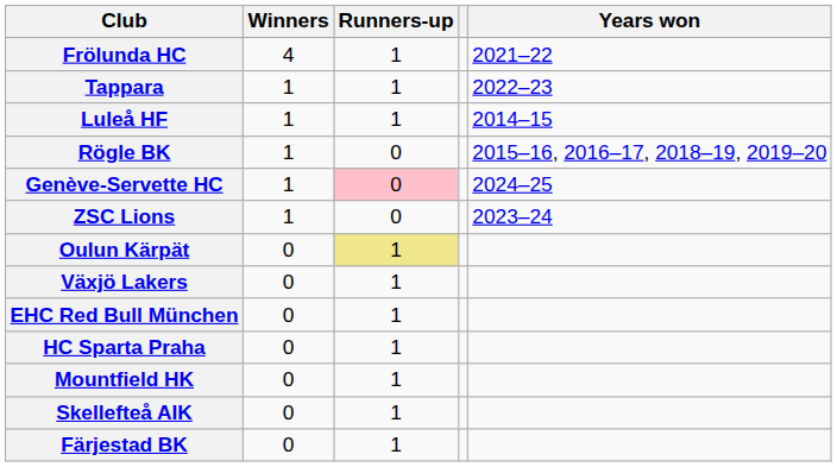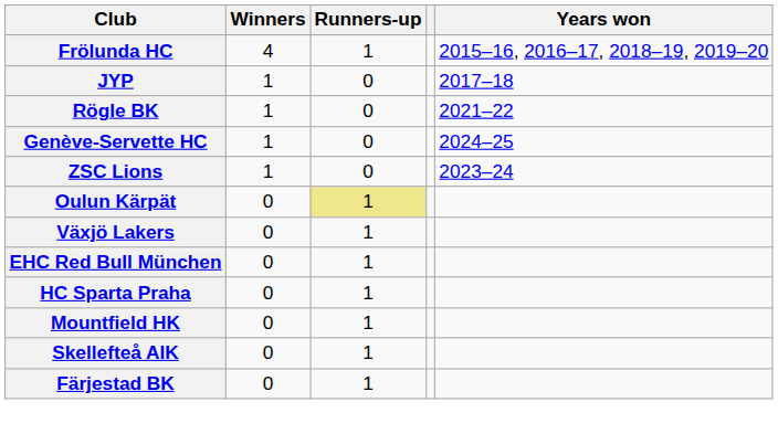Frölunda HC | Years won: 2021–22 -> 2015–16, 2016–17, 2018–19, 2019–20
- row: Tappara | 1 | 1 | 2022–23
- row: Luleå HF | 1 | 1 | 2014–15
+ row: JYP | 1 | 0 | 2017–18
Rögle BK | Years won: 2015–16, 2016–17, 2018–19, 2019–20 -> 2021–22
Genève-Servette HC | Runners-up: pink background -> no background
